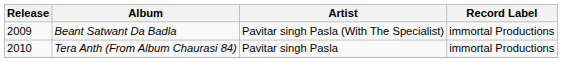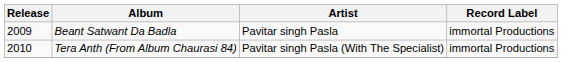Beant Satwant Da Badla | Artist: Pavitar singh Pasla (With The Specialist) -> Pavitar singh Pasla
Tera Anth (From Album Chaurasi 84) | Artist: Pavitar singh Pasla -> Pavitar singh Pasla (With The Specialist)
